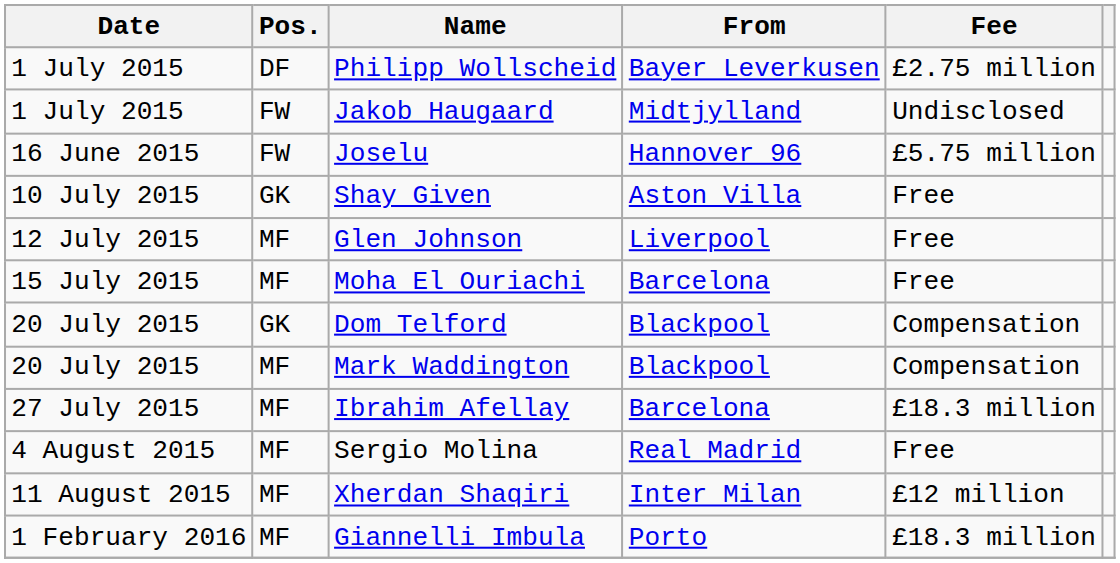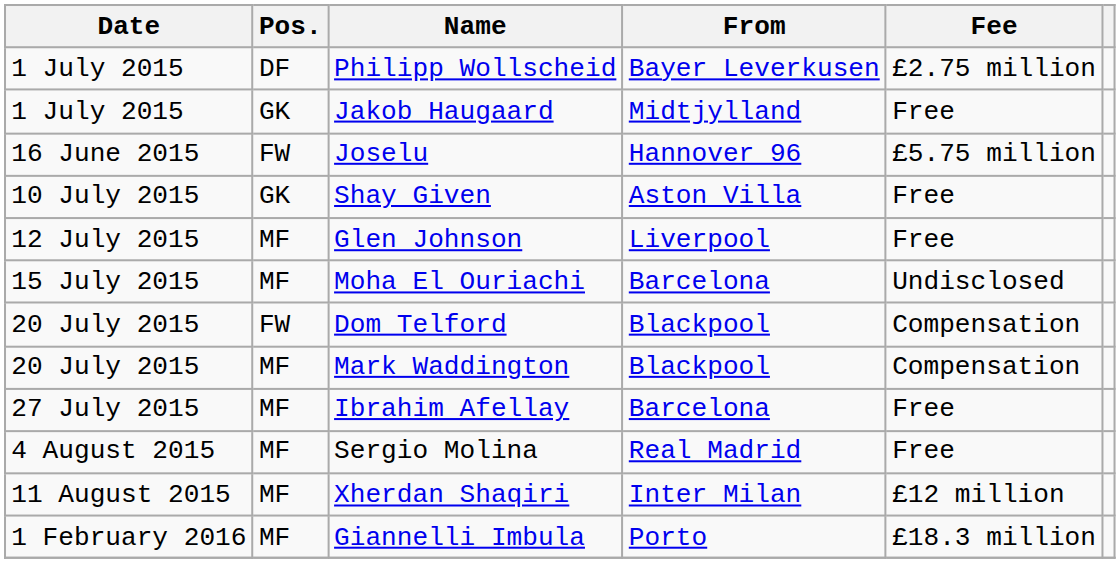Jakob Haugaard | Pos.: FW -> GK
Jakob Haugaard | Fee: Undisclosed -> Free
Moha El Ouriachi | Fee: Free -> Undisclosed
Dom Telford | Pos.: GK -> FW
Ibrahim Afellay | Fee: £18.3 million -> Free
